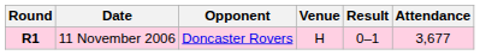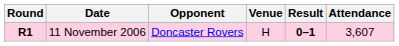11 November 2006 | Result: normal -> bold
11 November 2006 | Attendance: 3,677 -> 3,607
